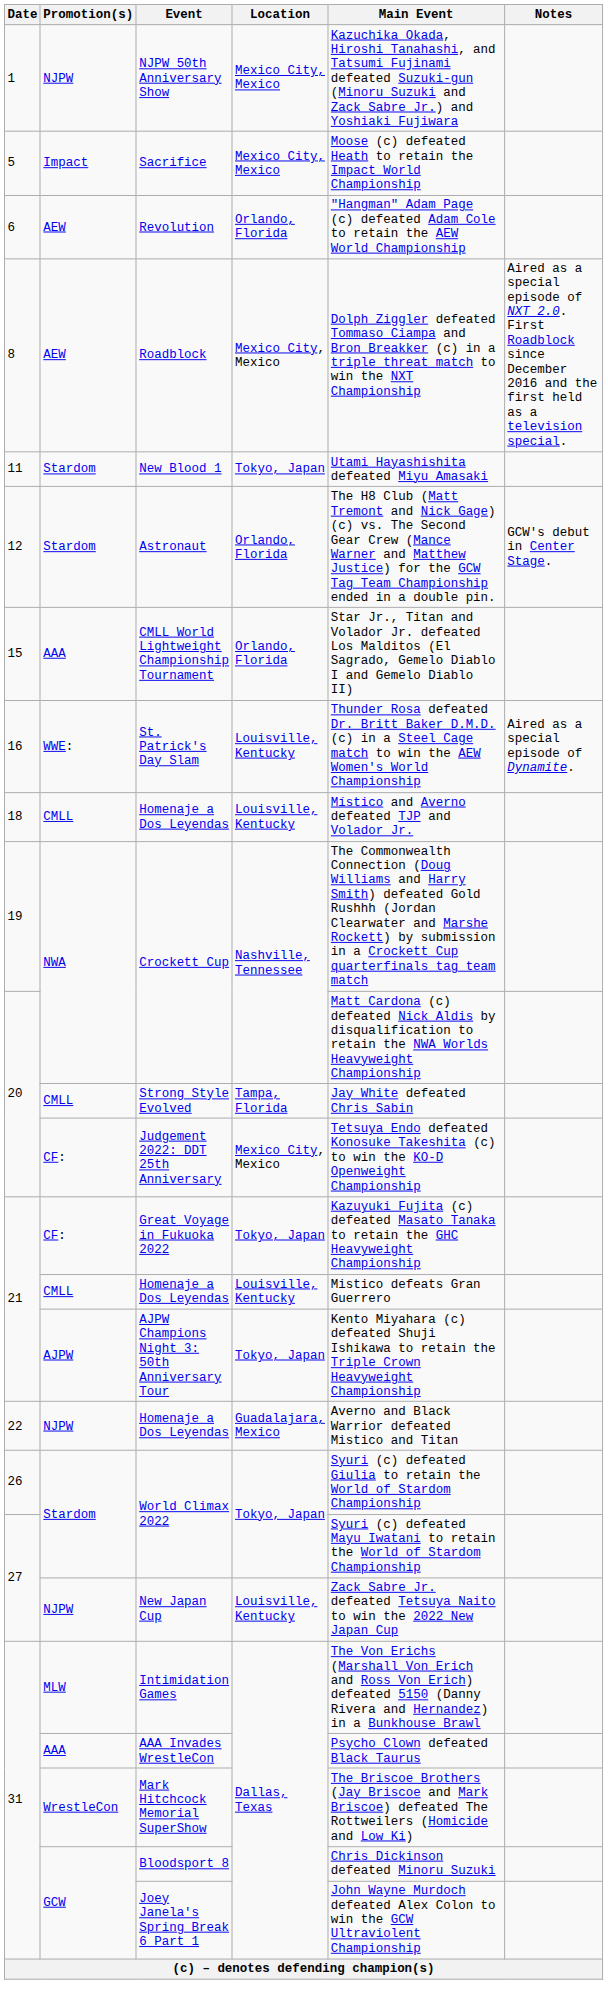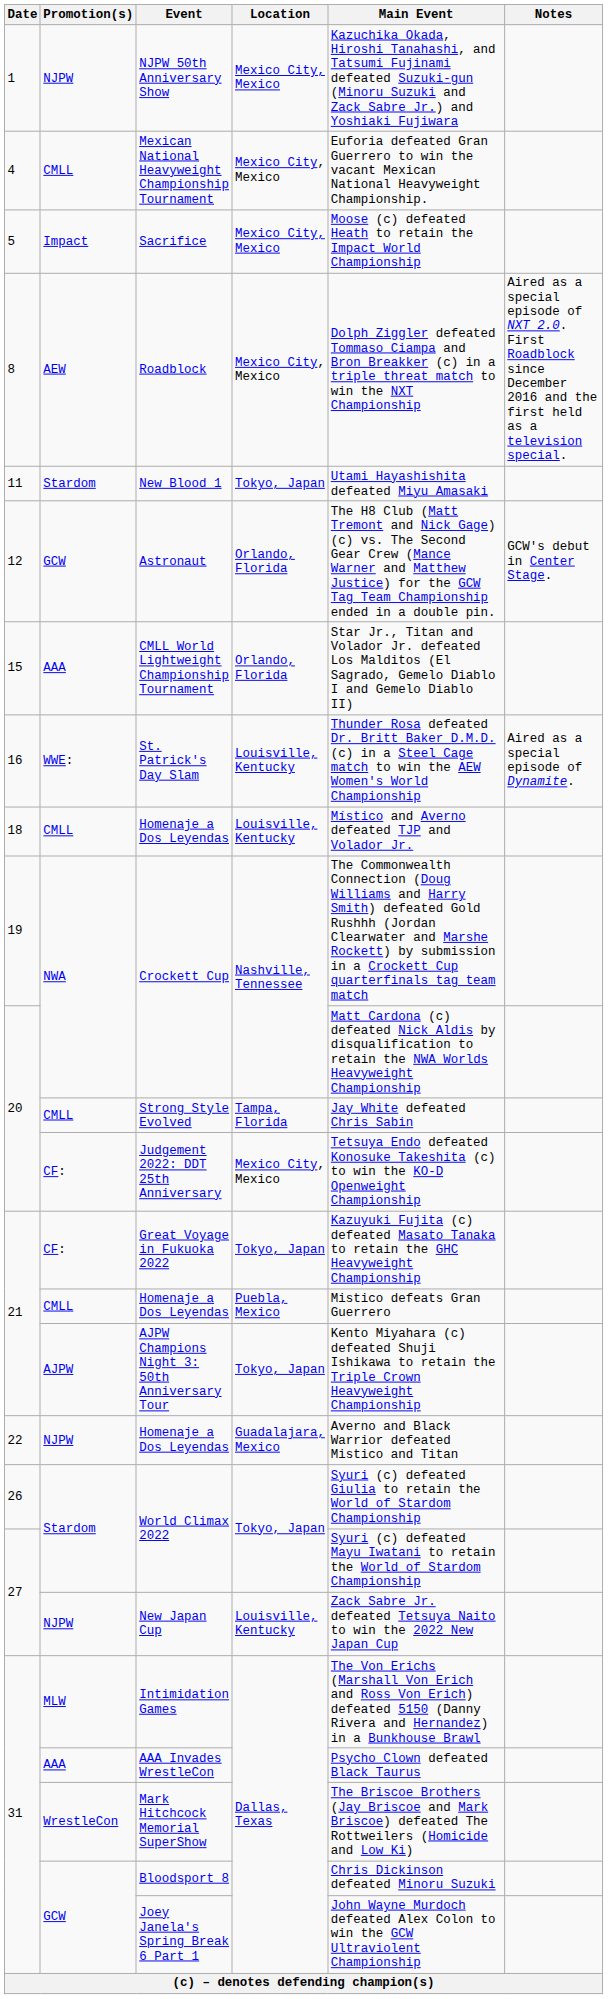+ row: 4 | CMLL | Mexican National Heavyweight Championship Tournament | Mexico City, Mexico | Euforia defeated Gran Guerrero to win the vacant Mexican National Heavyweight Championship.
- row: 6 | AEW | Revolution | Orlando, Florida | "Hangman" Adam Page (c) defeated Adam Cole to retain the AEW World Championship
Astronaut | Promotion(s): Stardom -> GCW
21 / Homenaje a Dos Leyendas | Location: Louisville, Kentucky -> Puebla, Mexico
